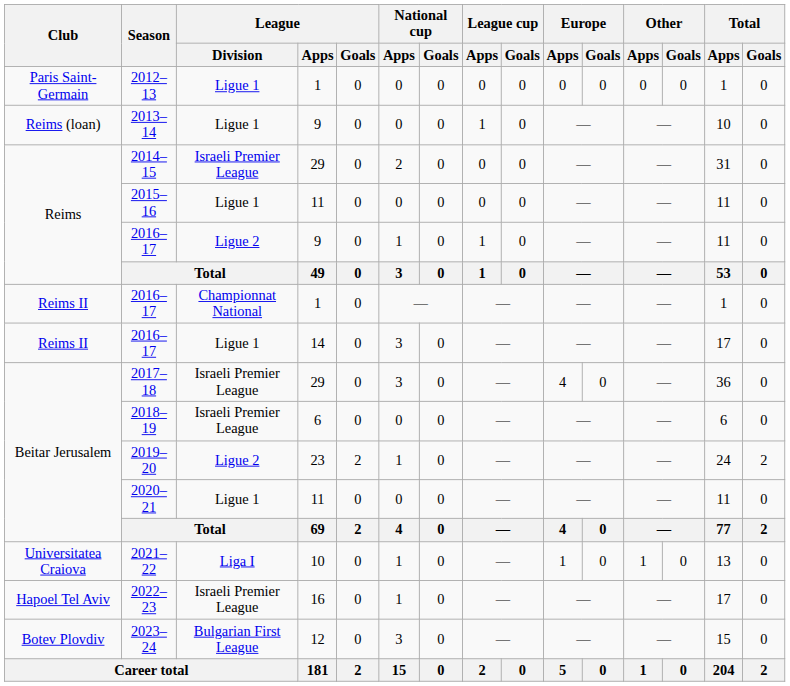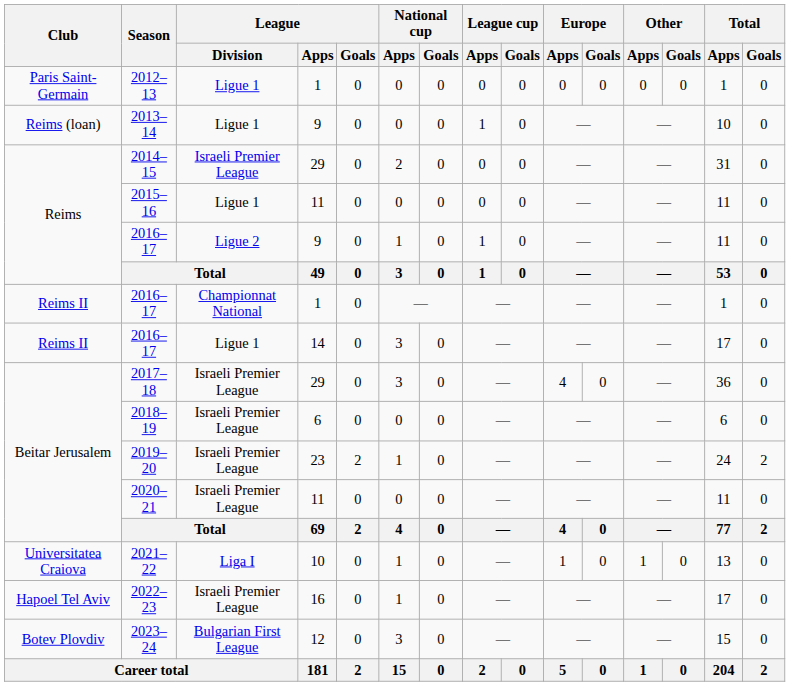2019–20 | League / Division: Ligue 2 -> Israeli Premier League
2020–21 | League / Division: Ligue 1 -> Israeli Premier League
